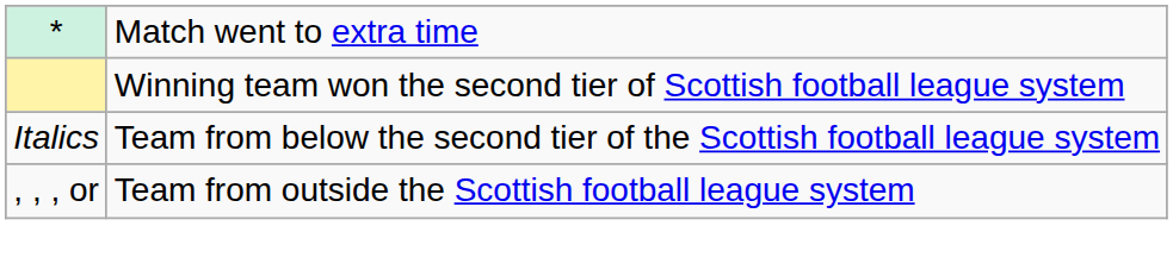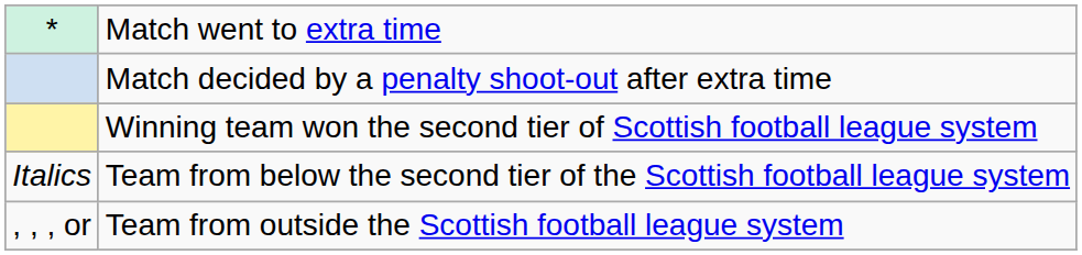+ row: Match decided by a penalty shoot-out after extra time
